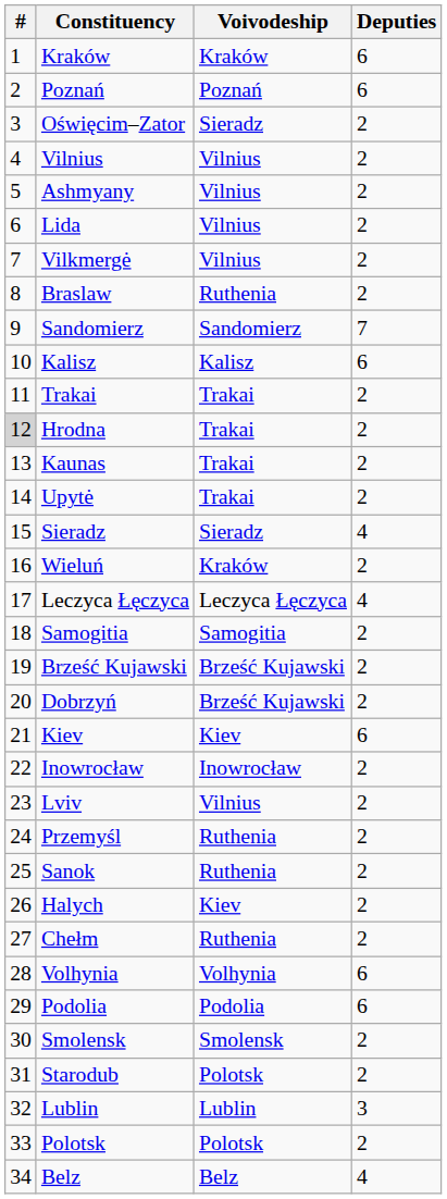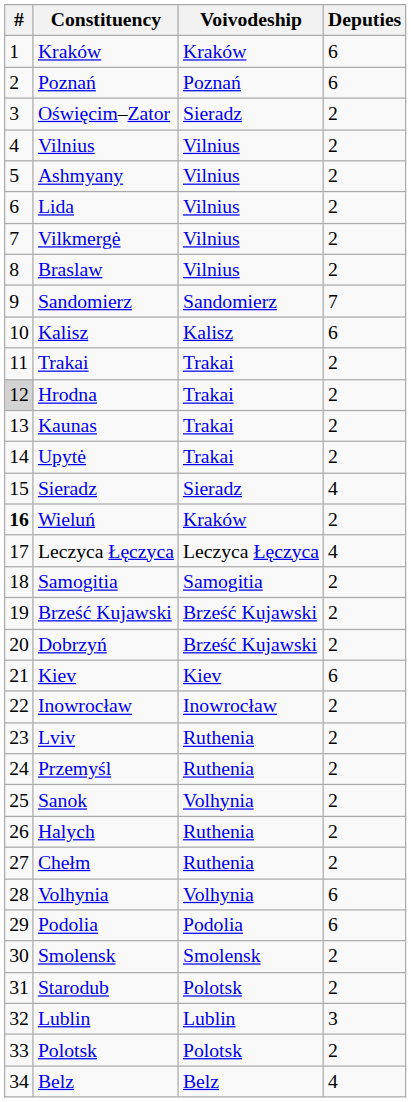Braslaw | Voivodeship: Ruthenia -> Vilnius
Wieluń | #: normal -> bold
Lviv | Voivodeship: Vilnius -> Ruthenia
Sanok | Voivodeship: Ruthenia -> Volhynia
Halych | Voivodeship: Kiev -> Ruthenia
